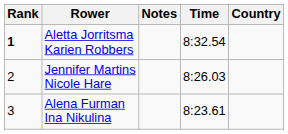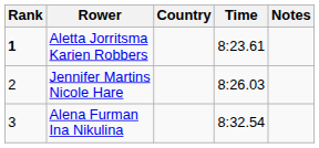columns swapped: Country <-> Notes
Aletta Jorritsma Karien Robbers | Time: 8:32.54 -> 8:23.61
Alena Furman Ina Nikulina | Time: 8:23.61 -> 8:32.54
